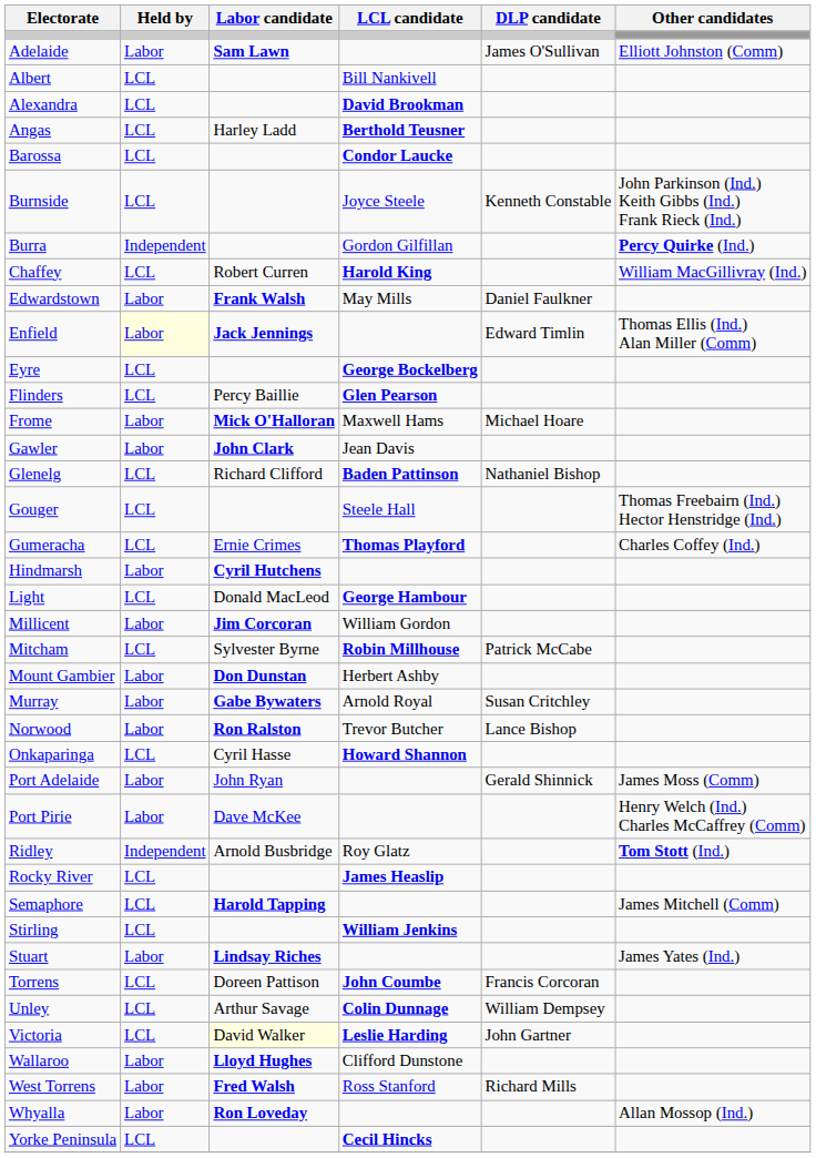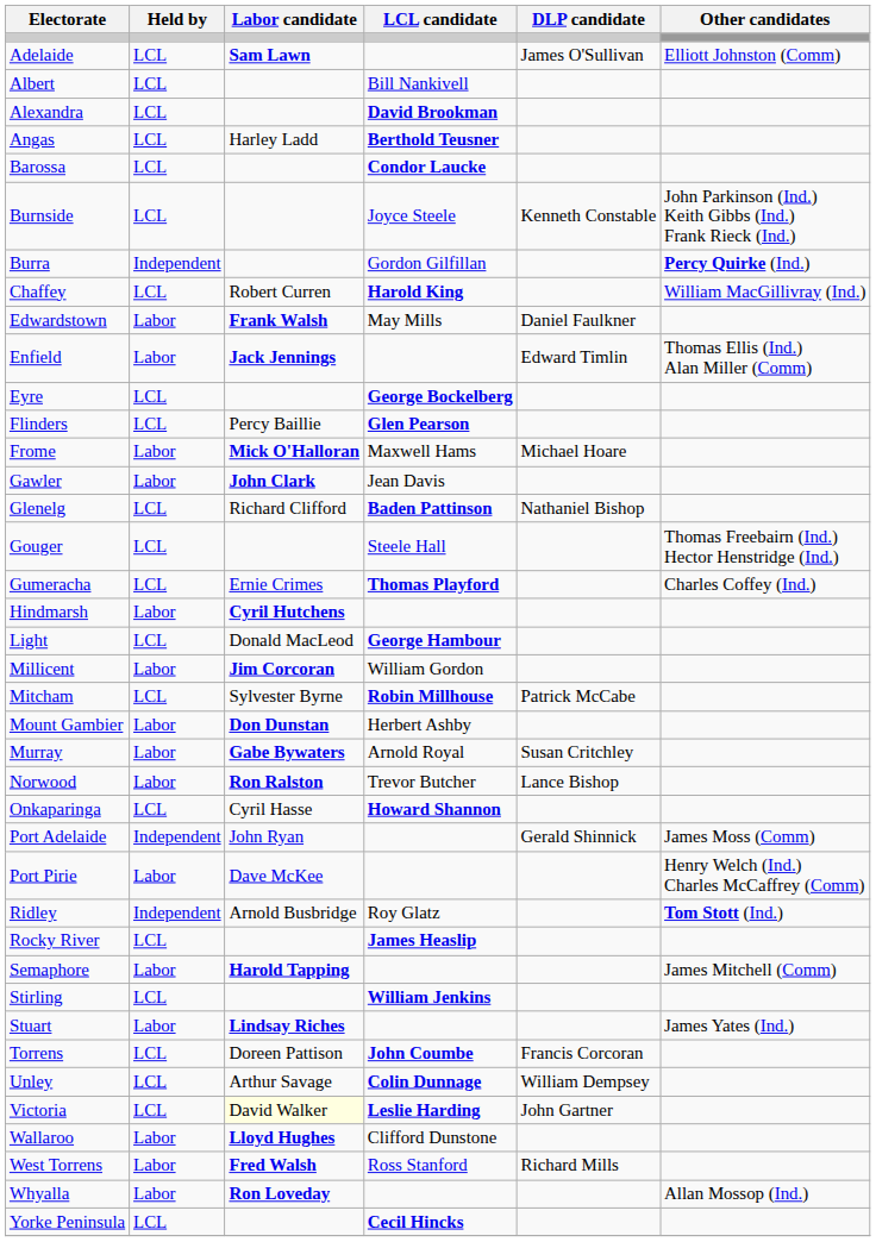Adelaide | Held by: Labor -> LCL
Enfield | Held by: lightyellow background -> no background
Port Adelaide | Held by: Labor -> Independent
Semaphore | Held by: LCL -> Labor
